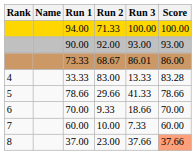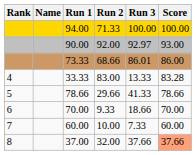90.00 | Run 3: 93.00 -> 92.97
73.33 | Run 2: 68.67 -> 68.66
37.00 | Run 2: 23.00 -> 32.00
